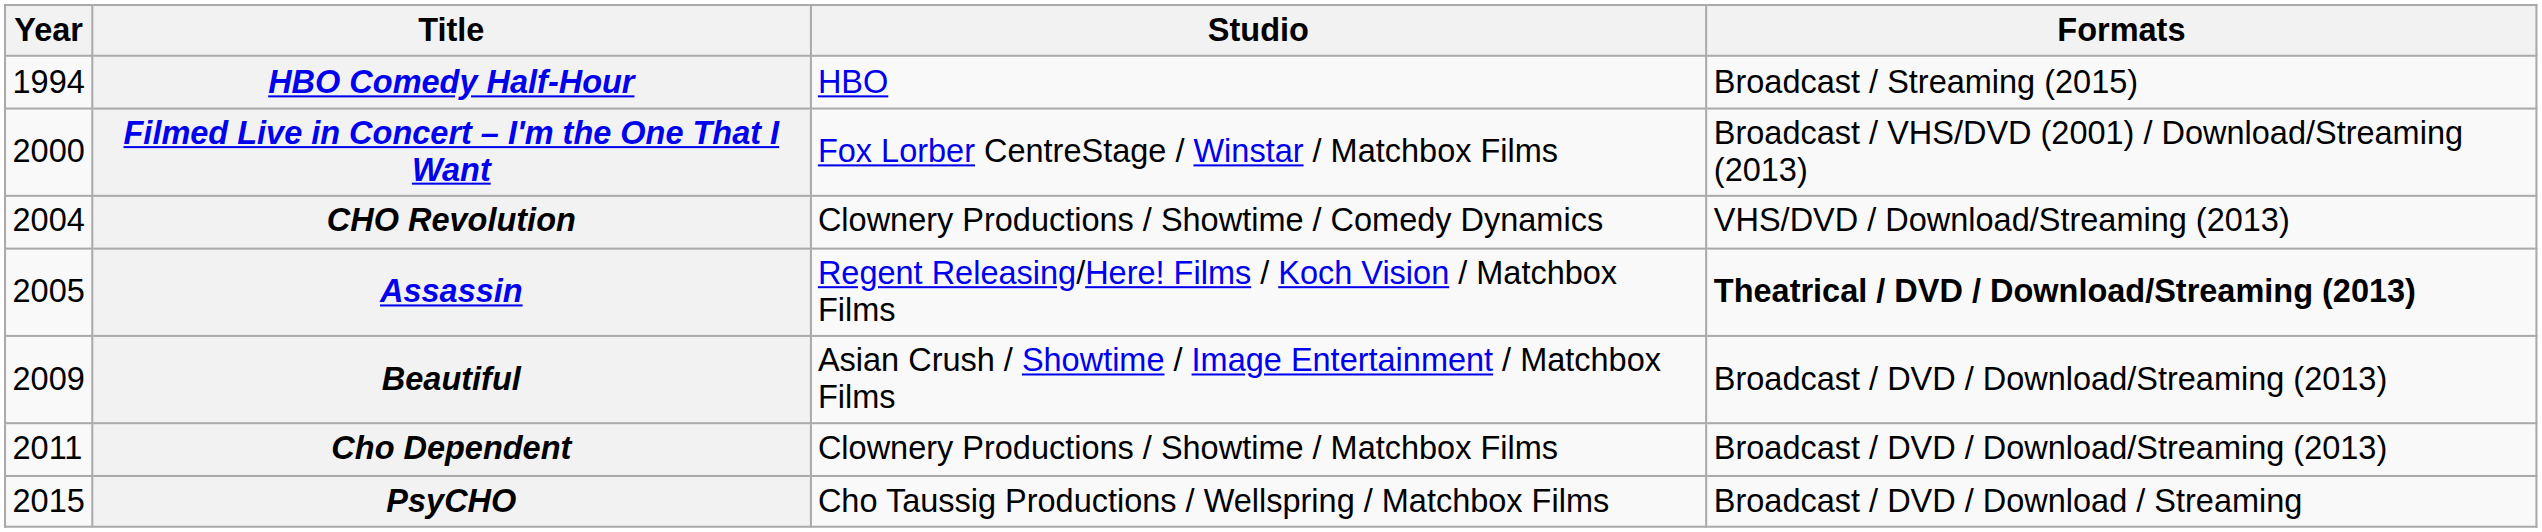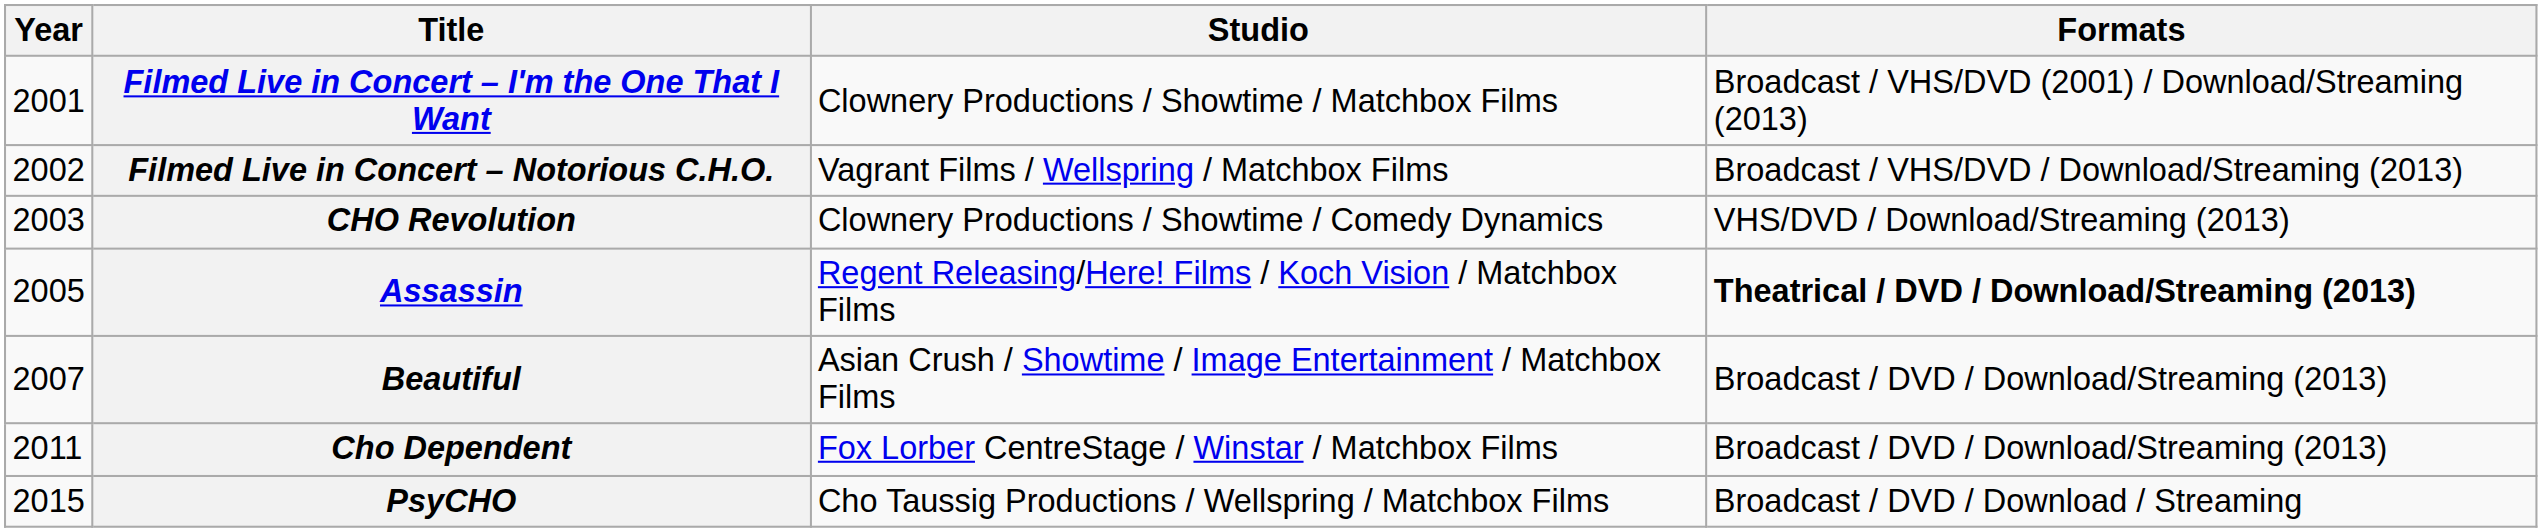- row: 1994 | HBO Comedy Half-Hour | HBO | Broadcast / Streaming (2015)
Filmed Live in Concert – I'm the One That I Want | Year: 2000 -> 2001
Filmed Live in Concert – I'm the One That I Want | Studio: Fox Lorber CentreStage / Winstar / Matchbox Films -> Clownery Productions / Showtime / Matchbox Films
+ row: 2002 | Filmed Live in Concert – Notorious C.H.O. | Vagrant Films / Wellspring / Matchbox Films | Broadcast / VHS/DVD / Download/Streaming (2013)
CHO Revolution | Year: 2004 -> 2003
Beautiful | Year: 2009 -> 2007
Cho Dependent | Studio: Clownery Productions / Showtime / Matchbox Films -> Fox Lorber CentreStage / Winstar / Matchbox Films
